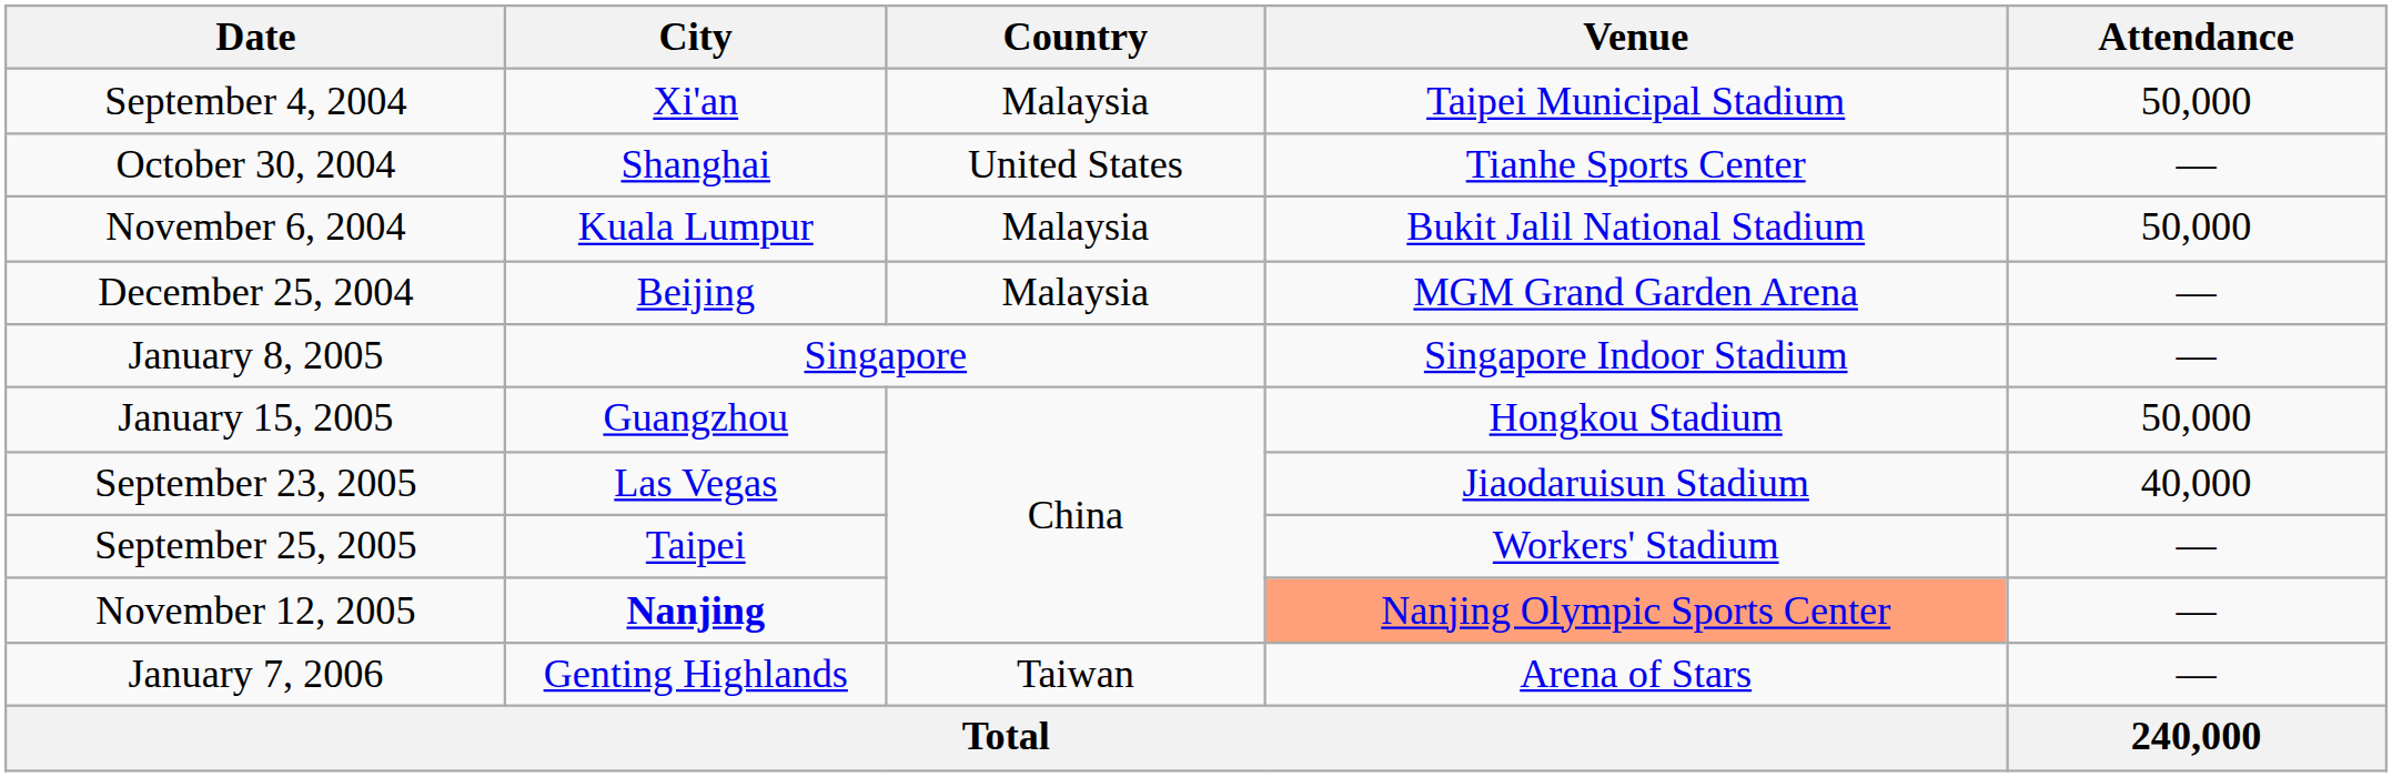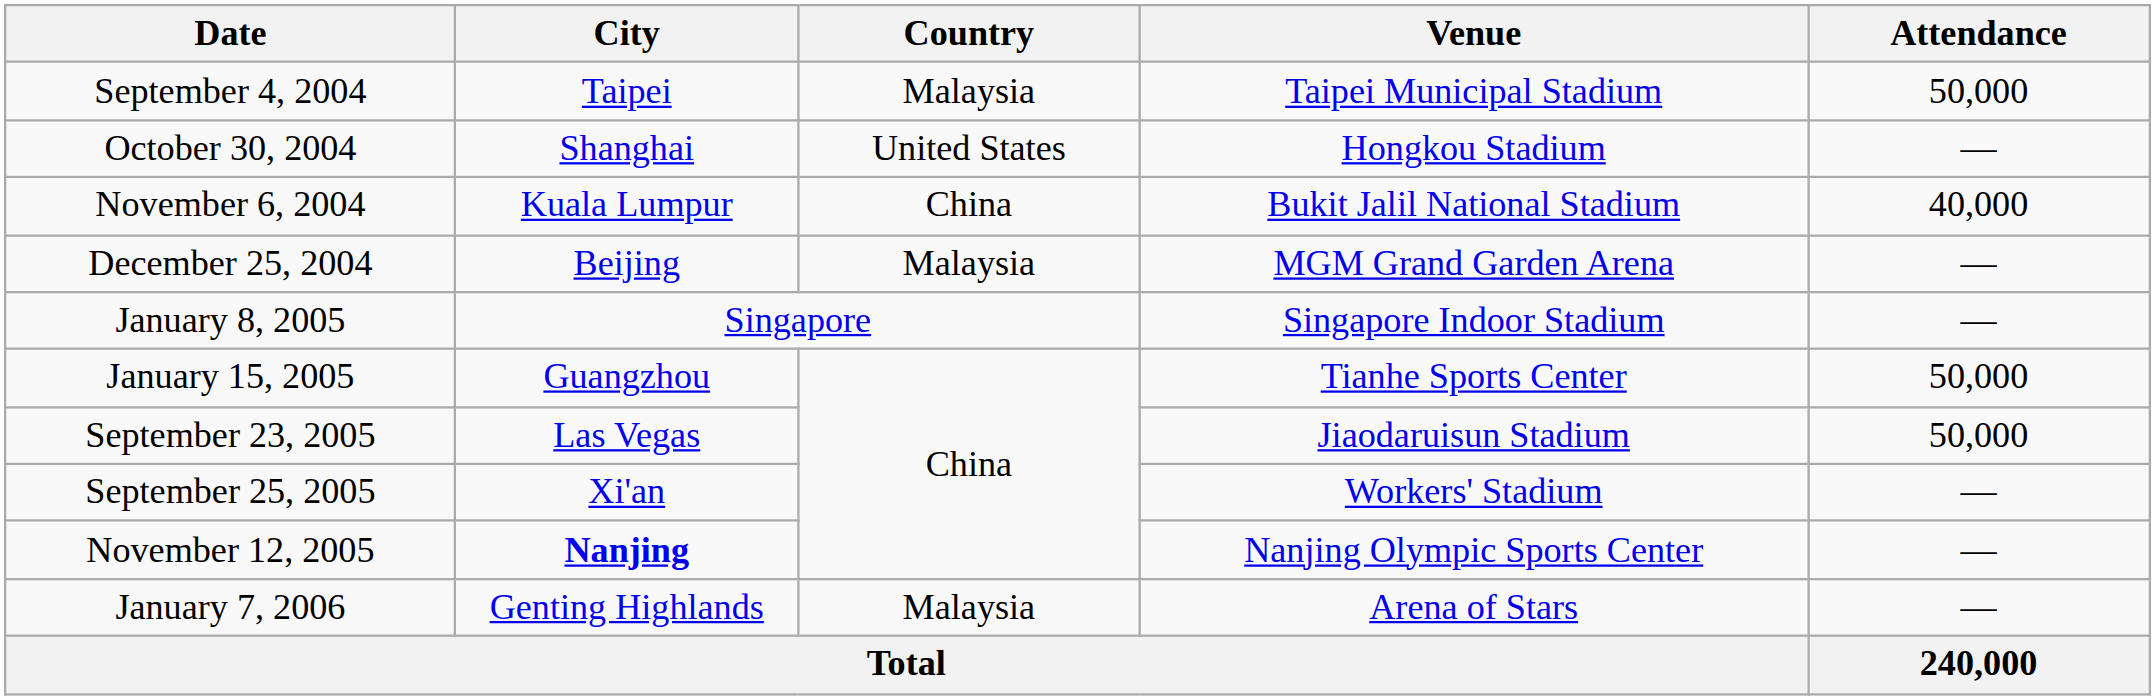September 4, 2004 | City: Xi'an -> Taipei
October 30, 2004 | Venue: Tianhe Sports Center -> Hongkou Stadium
November 6, 2004 | Country: Malaysia -> China
November 6, 2004 | Attendance: 50,000 -> 40,000
January 15, 2005 | Venue: Hongkou Stadium -> Tianhe Sports Center
September 23, 2005 | Attendance: 40,000 -> 50,000
September 25, 2005 | City: Taipei -> Xi'an
November 12, 2005 | Venue: lightsalmon background -> no background
January 7, 2006 | Country: Taiwan -> Malaysia
